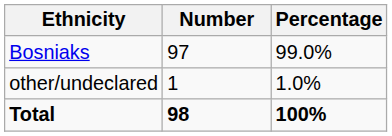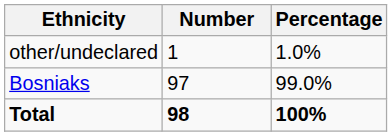rows swapped: Bosniaks <-> other/undeclared
